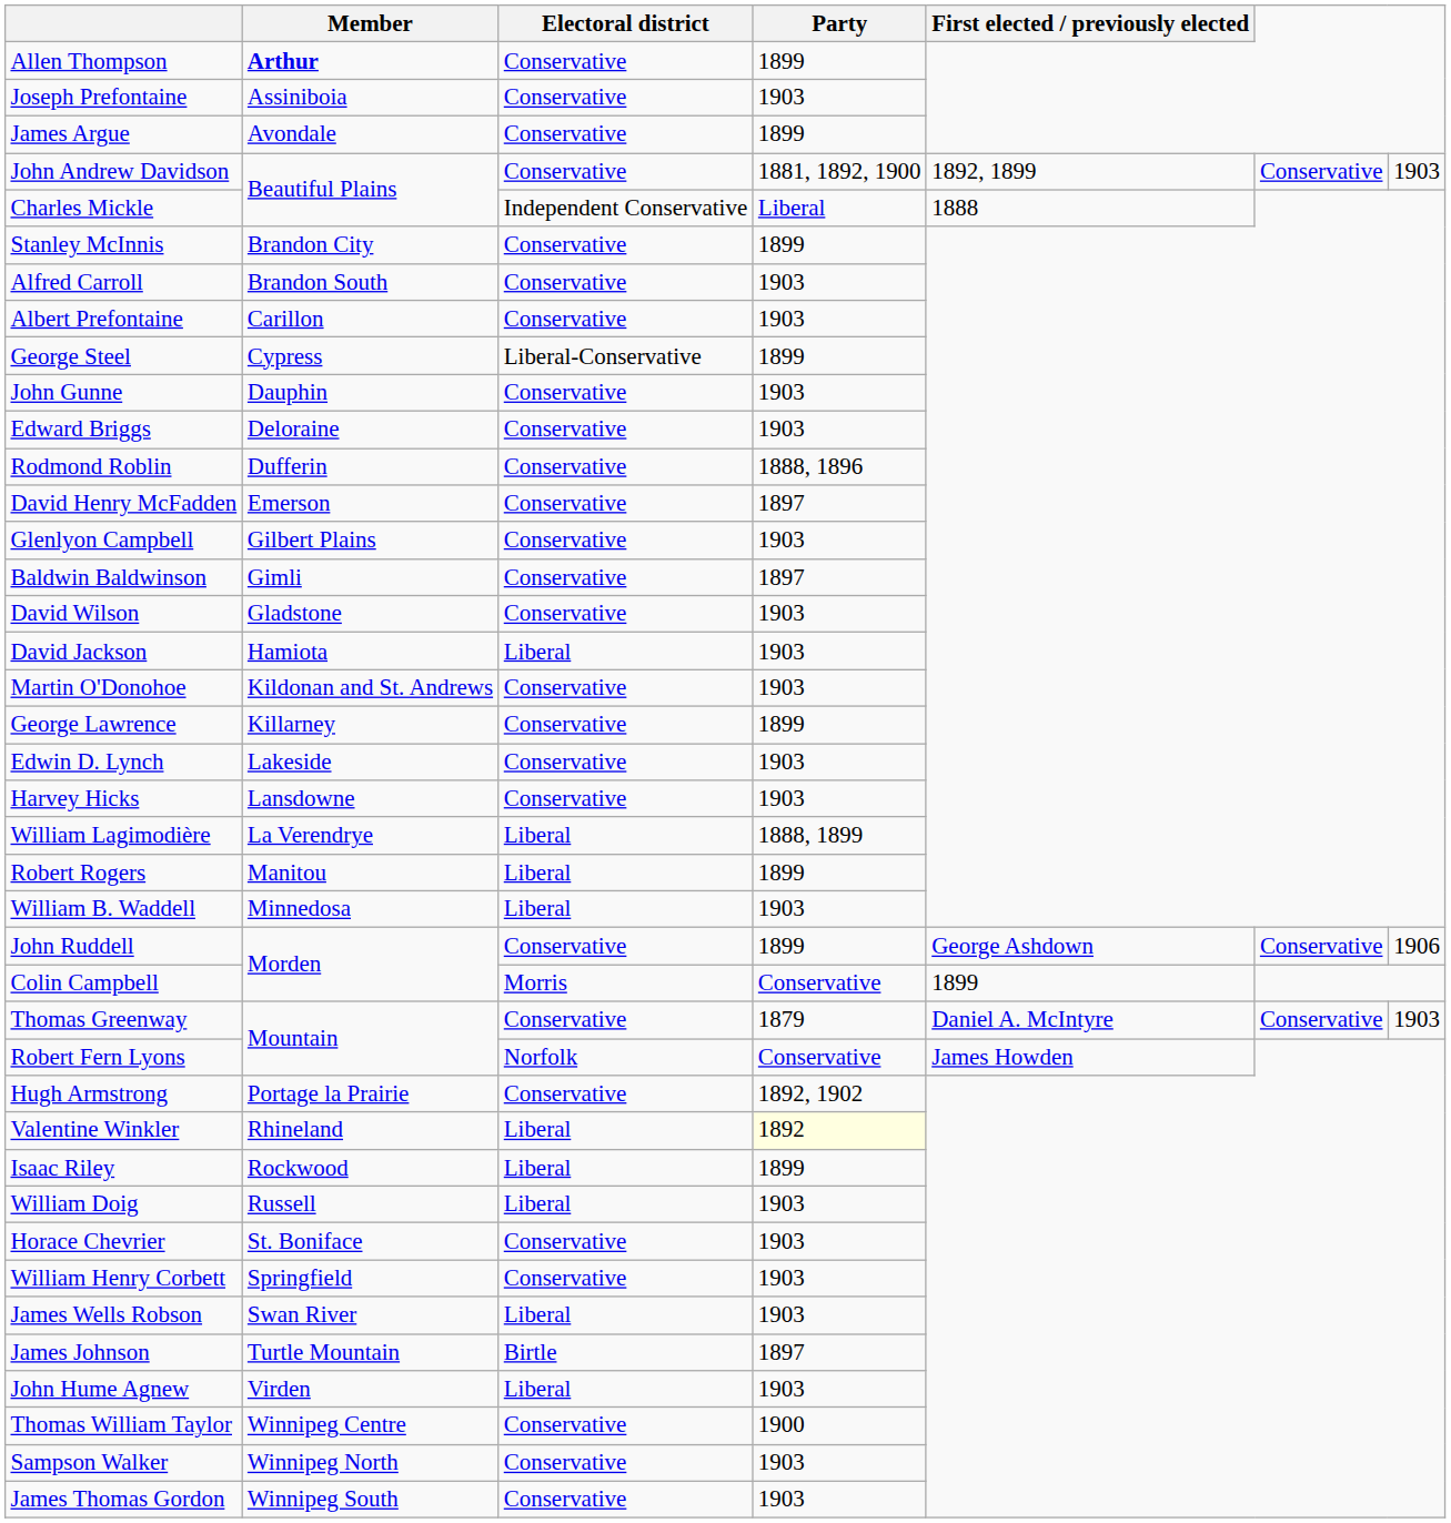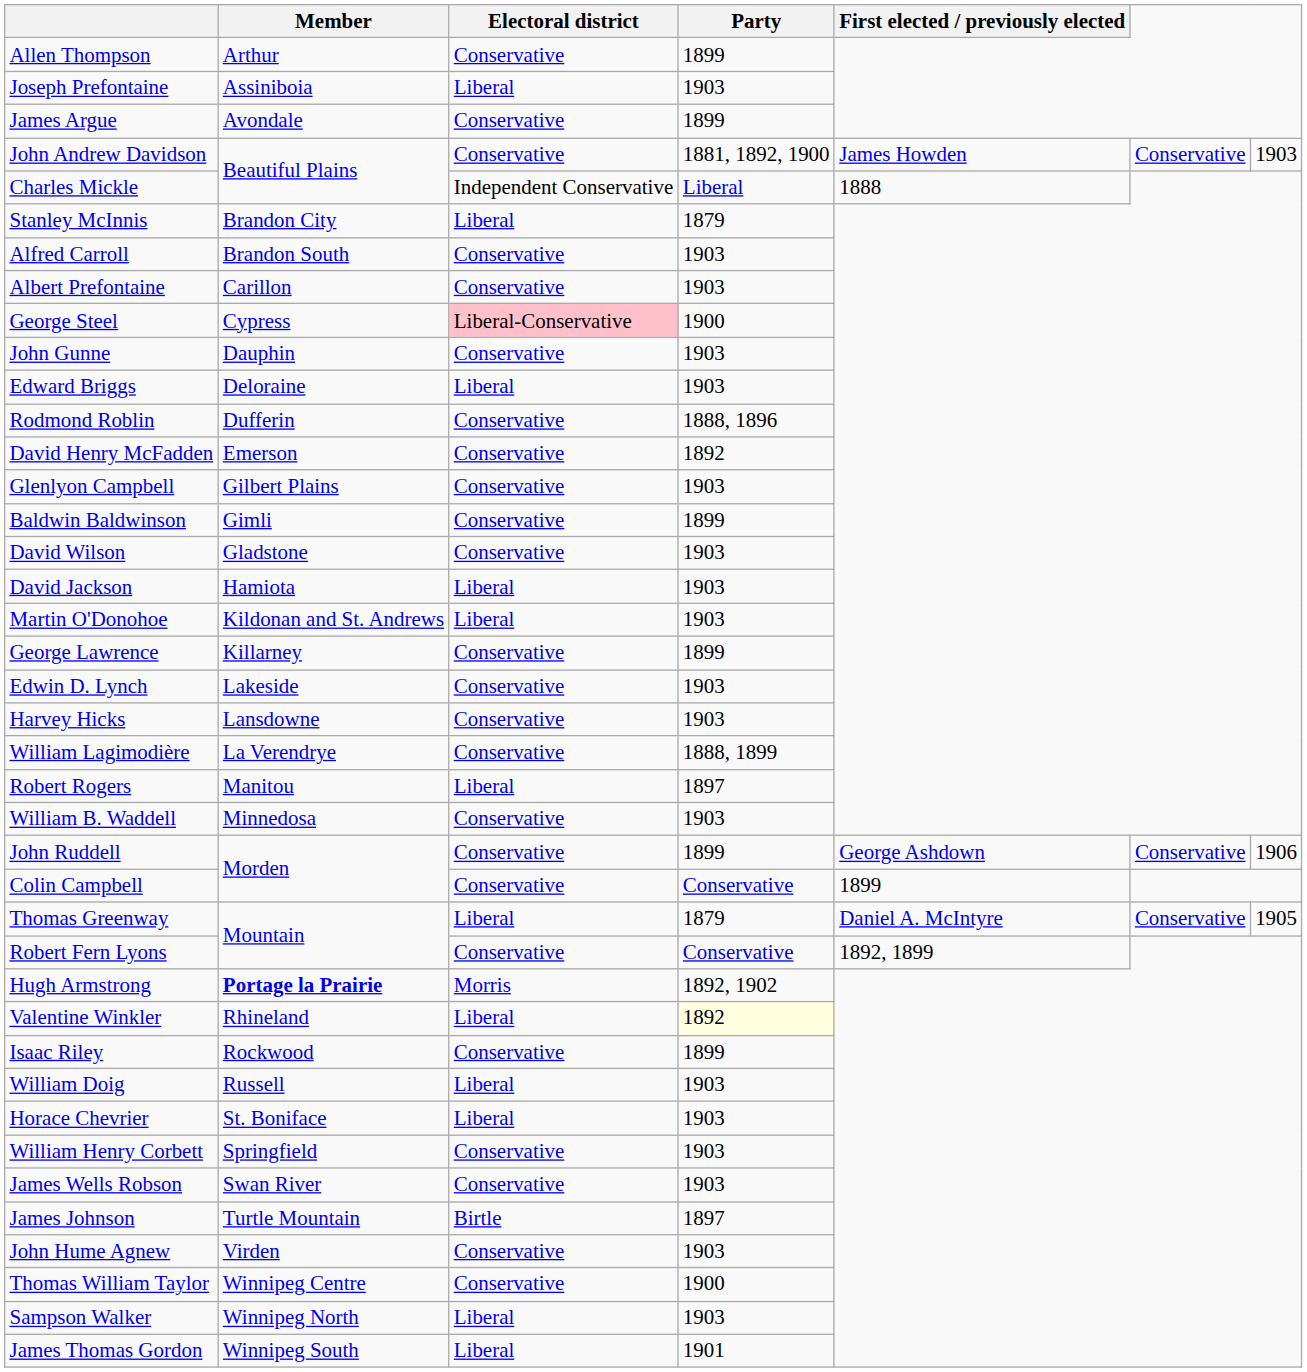Allen Thompson | Member: bold -> normal
Joseph Prefontaine | Electoral district: Conservative -> Liberal
John Andrew Davidson | First elected / previously elected: 1892, 1899 -> James Howden
Stanley McInnis | Electoral district: Conservative -> Liberal
Stanley McInnis | Party: 1899 -> 1879
George Steel | Electoral district: no background -> pink background
George Steel | Party: 1899 -> 1900
Edward Briggs | Electoral district: Conservative -> Liberal
David Henry McFadden | Party: 1897 -> 1892
Baldwin Baldwinson | Party: 1897 -> 1899
Martin O'Donohoe | Electoral district: Conservative -> Liberal
William Lagimodière | Electoral district: Liberal -> Conservative
Robert Rogers | Party: 1899 -> 1897
William B. Waddell | Electoral district: Liberal -> Conservative
Colin Campbell | Electoral district: Morris -> Conservative
Thomas Greenway | Electoral district: Conservative -> Liberal
Thomas Greenway | column 7: 1903 -> 1905
Robert Fern Lyons | Electoral district: Norfolk -> Conservative
Robert Fern Lyons | First elected / previously elected: James Howden -> 1892, 1899
Hugh Armstrong | Member: normal -> bold
Hugh Armstrong | Electoral district: Conservative -> Morris
Isaac Riley | Electoral district: Liberal -> Conservative
Horace Chevrier | Electoral district: Conservative -> Liberal
James Wells Robson | Electoral district: Liberal -> Conservative
John Hume Agnew | Electoral district: Liberal -> Conservative
Sampson Walker | Electoral district: Conservative -> Liberal
James Thomas Gordon | Electoral district: Conservative -> Liberal
James Thomas Gordon | Party: 1903 -> 1901
